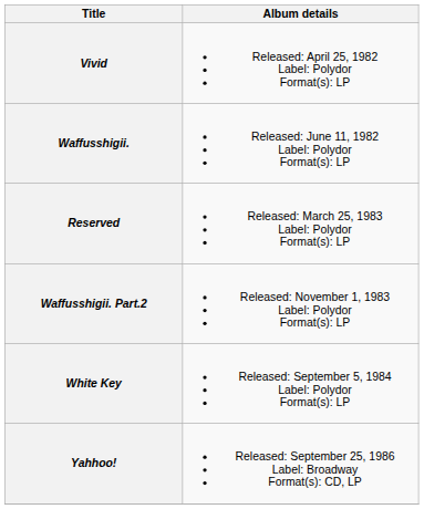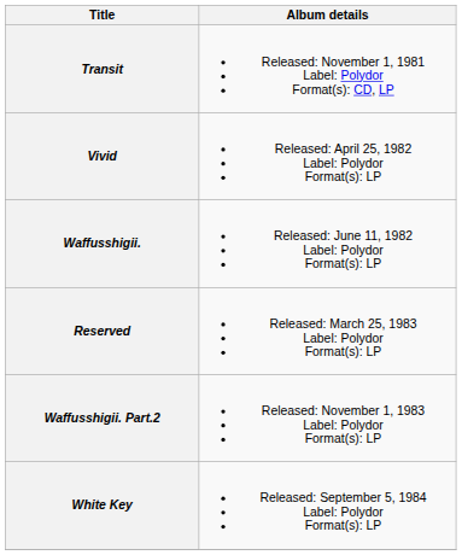+ row: Transit | Released: November 1, 1981 Label: Polydor Format(s): CD, LP
- row: Yahhoo! | Released: September 25, 1986 Label: Broadway Format(s): CD, LP
